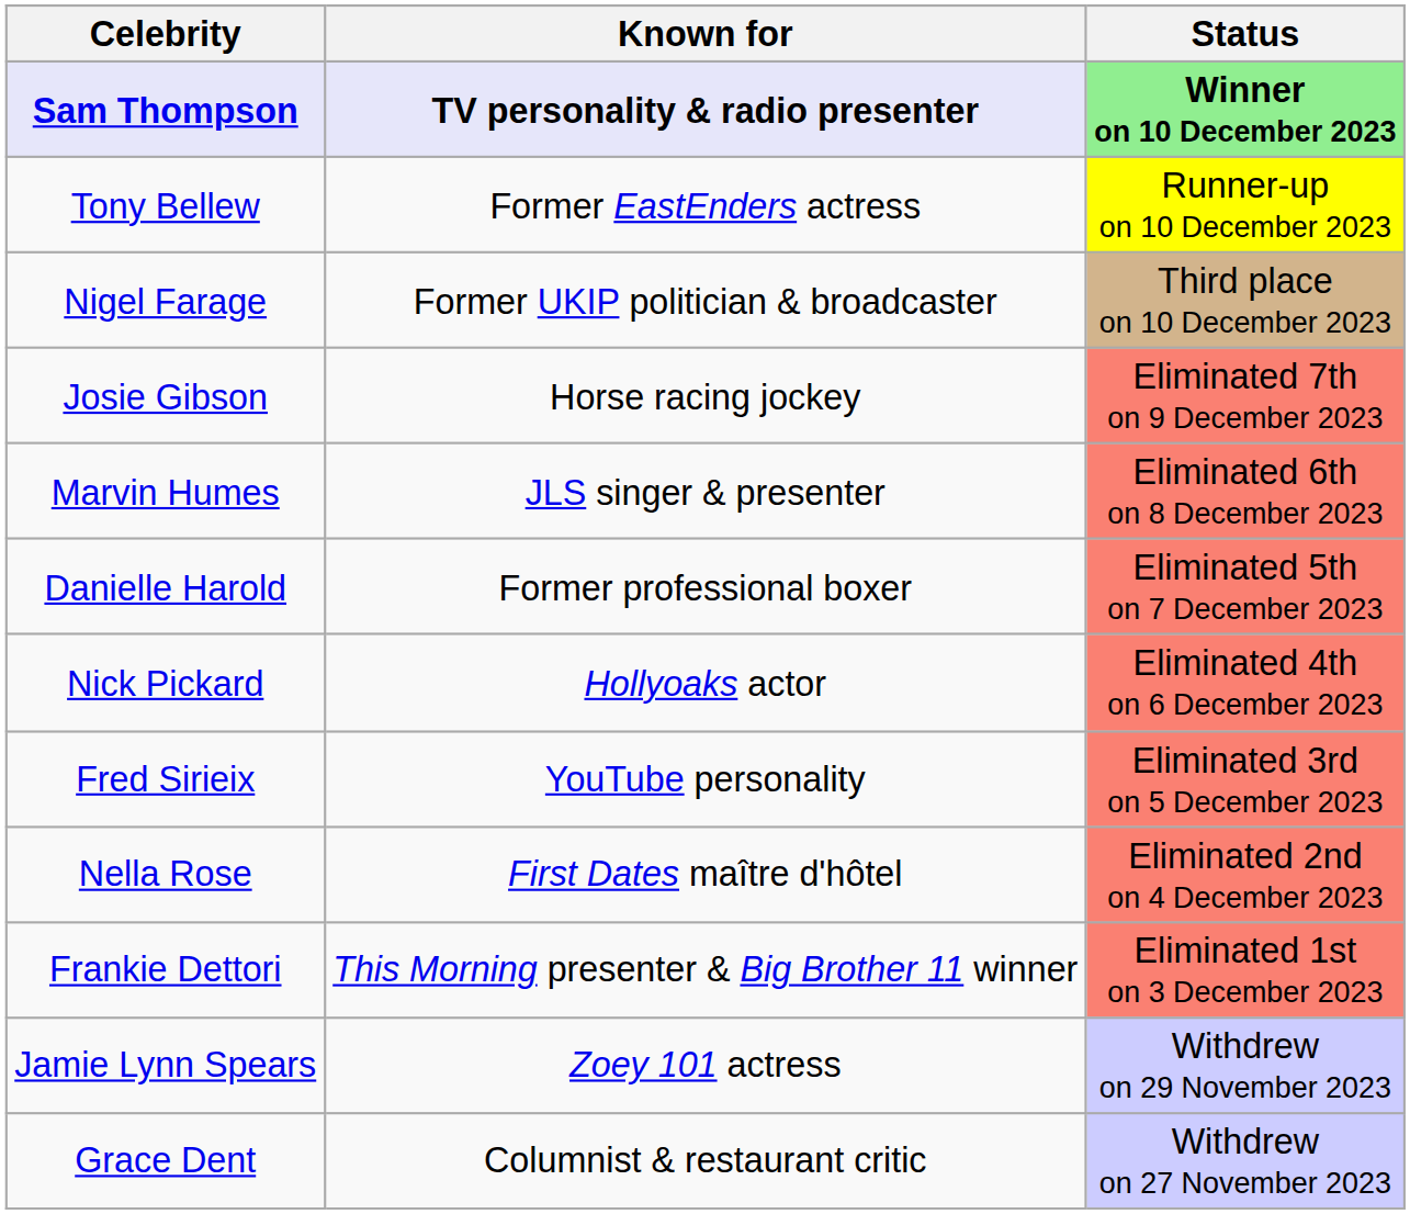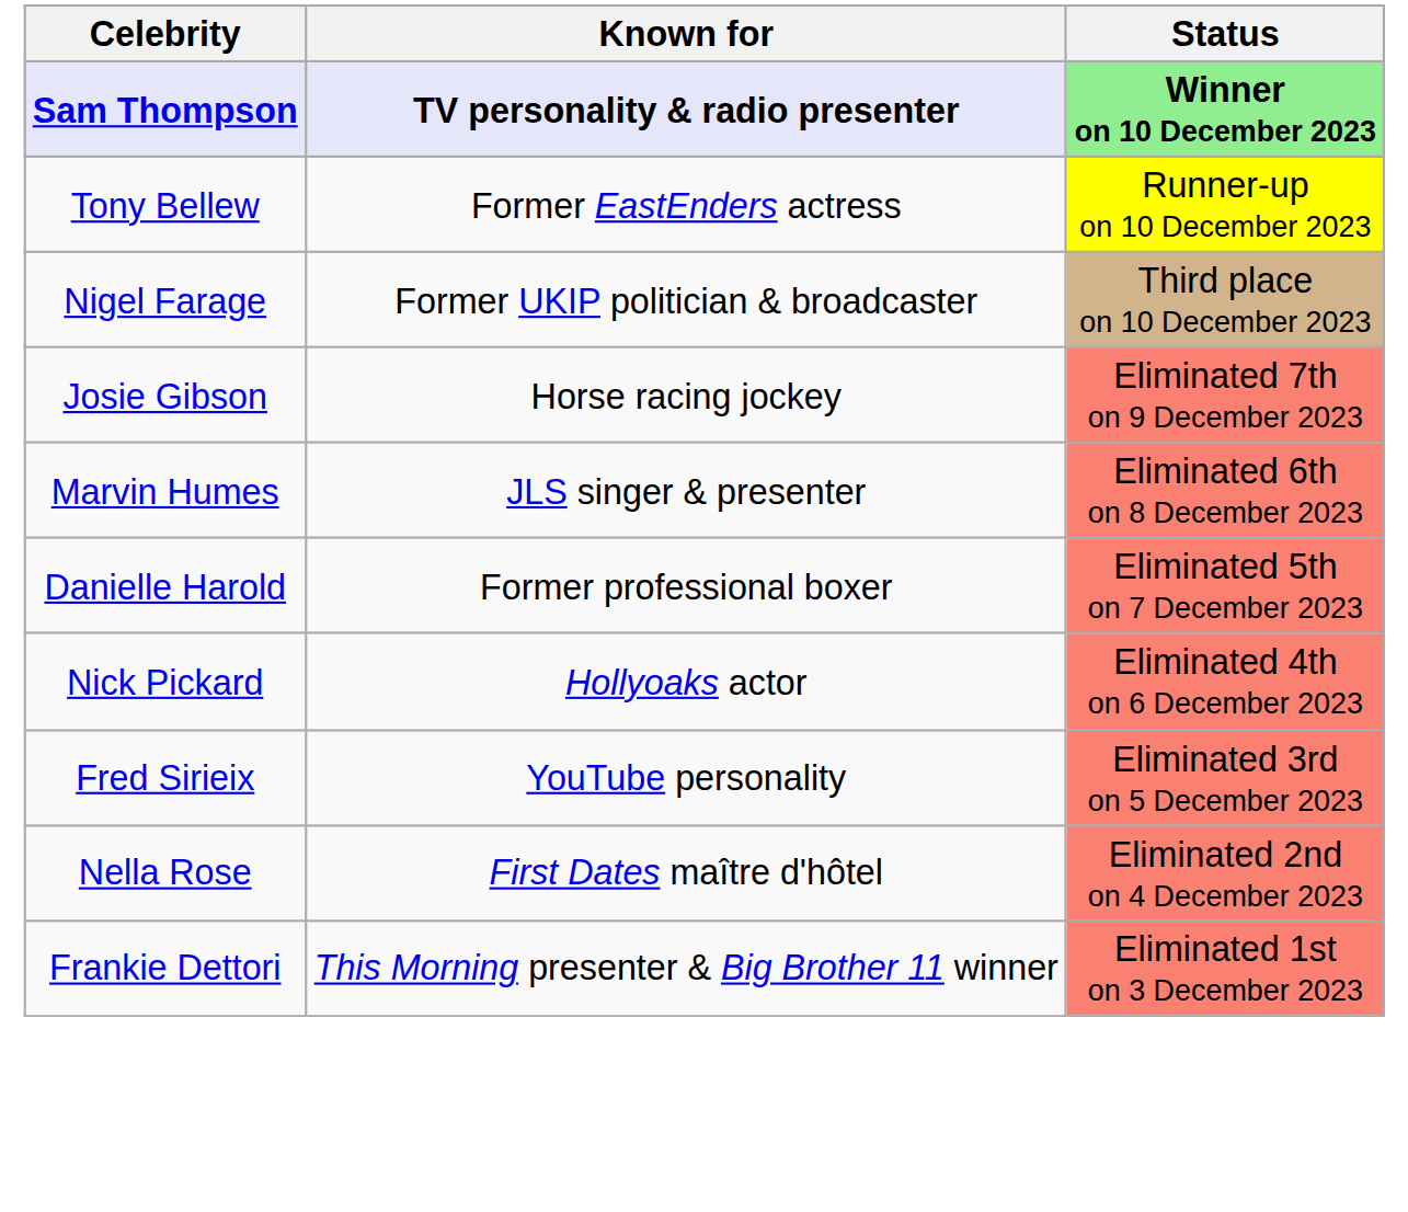- row: Jamie Lynn Spears | Zoey 101 actress | Withdrew on 29 November 2023
- row: Grace Dent | Columnist & restaurant critic | Withdrew on 27 November 2023
